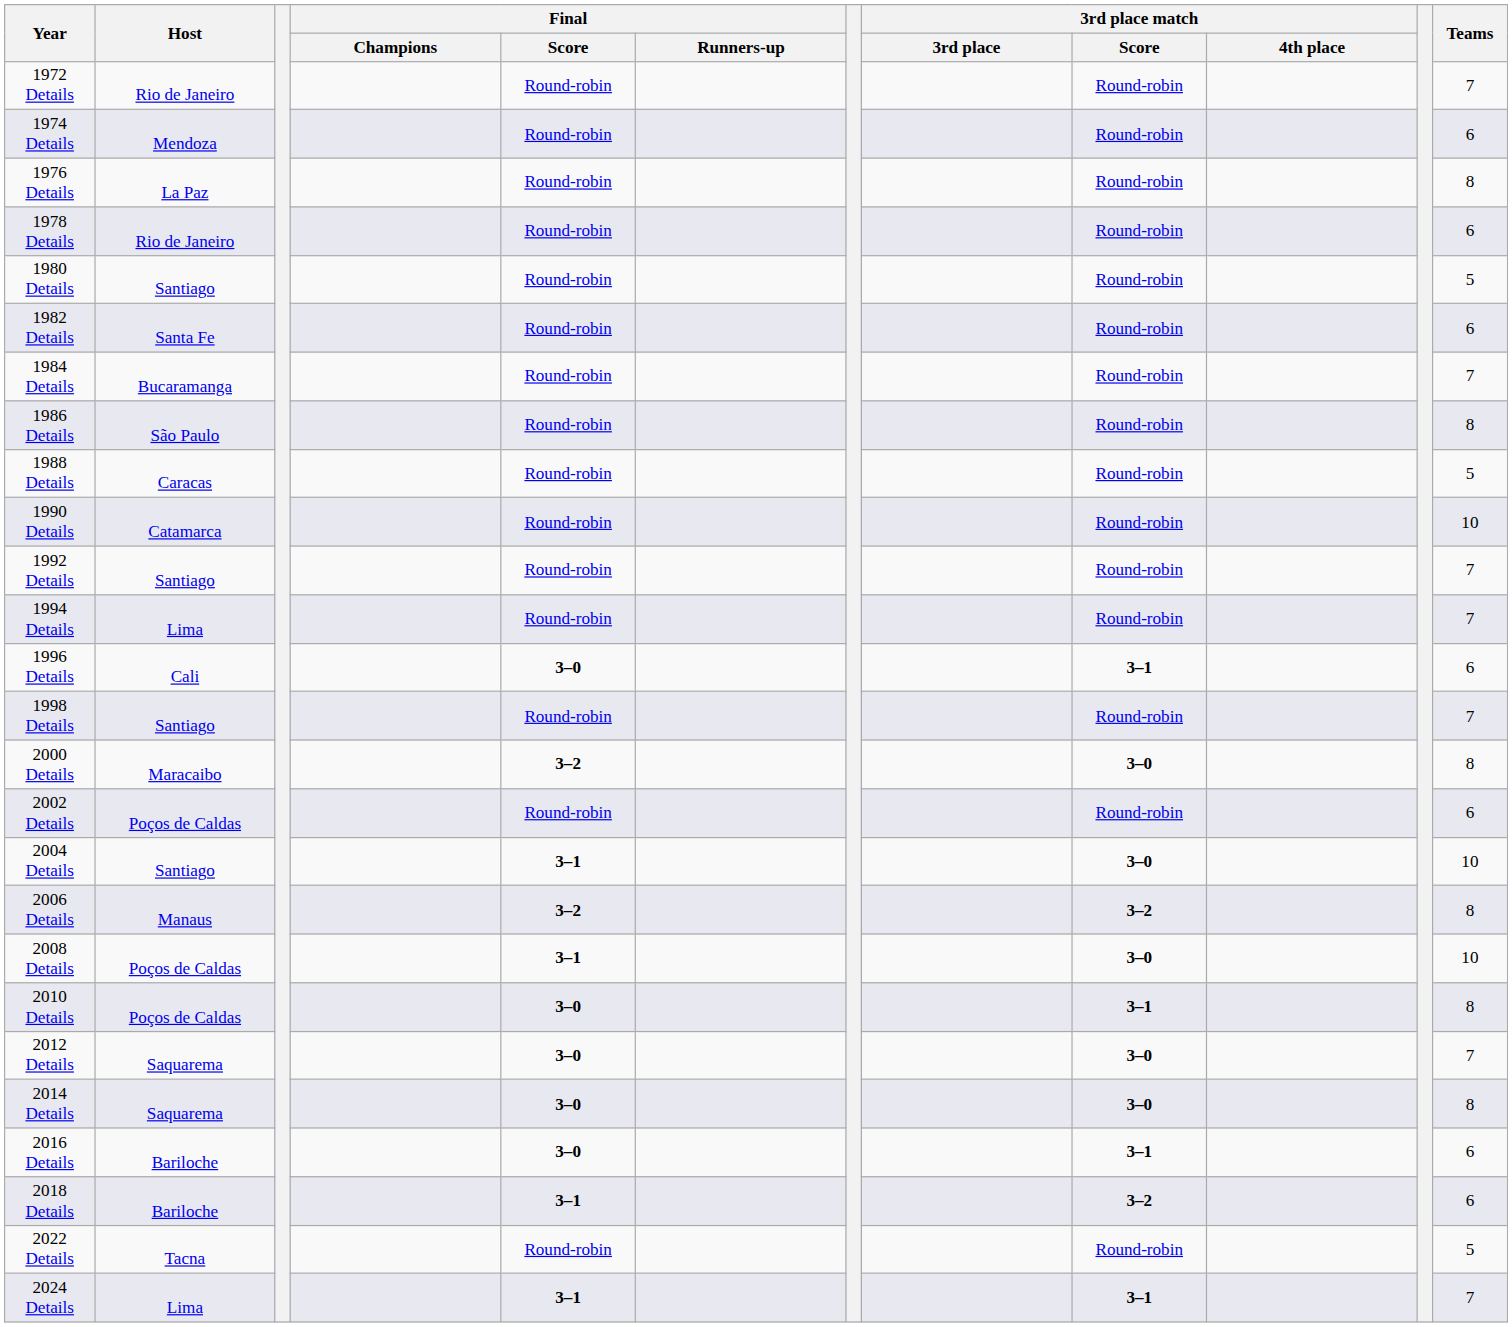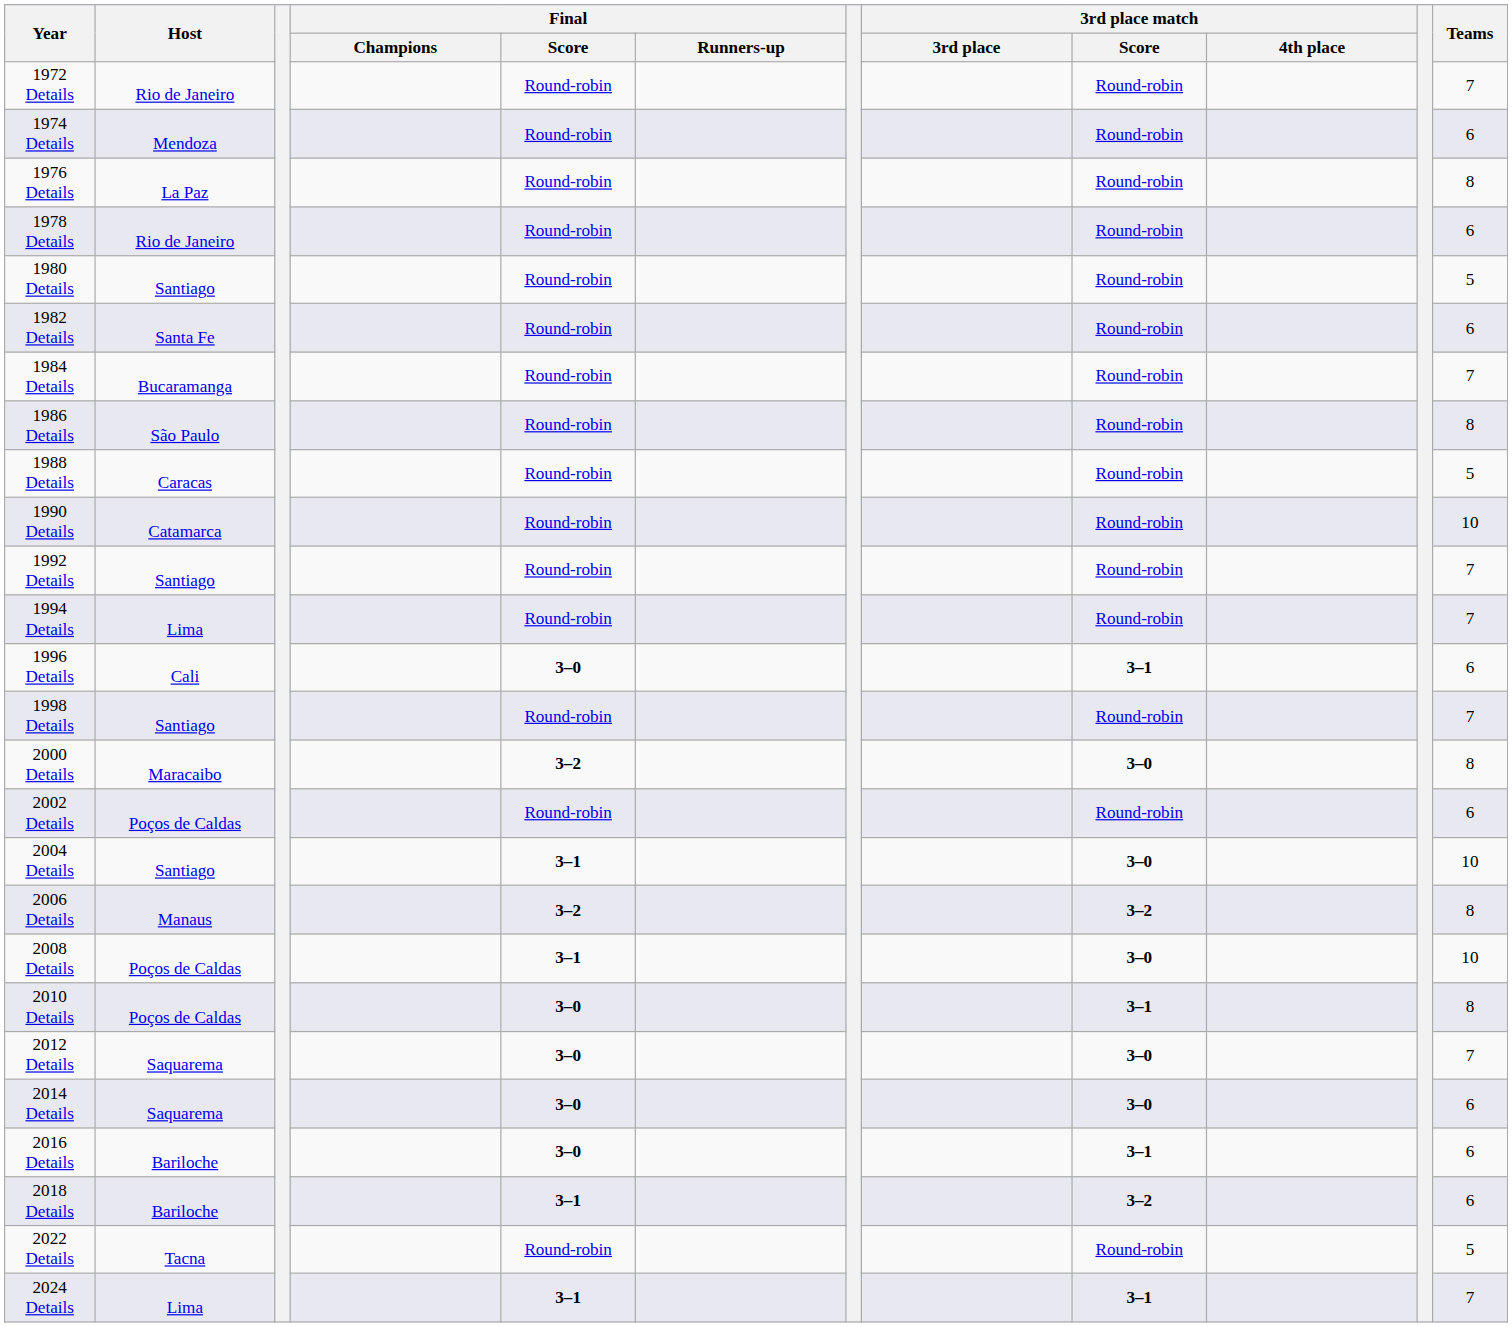2014 Details | Teams: 8 -> 6
